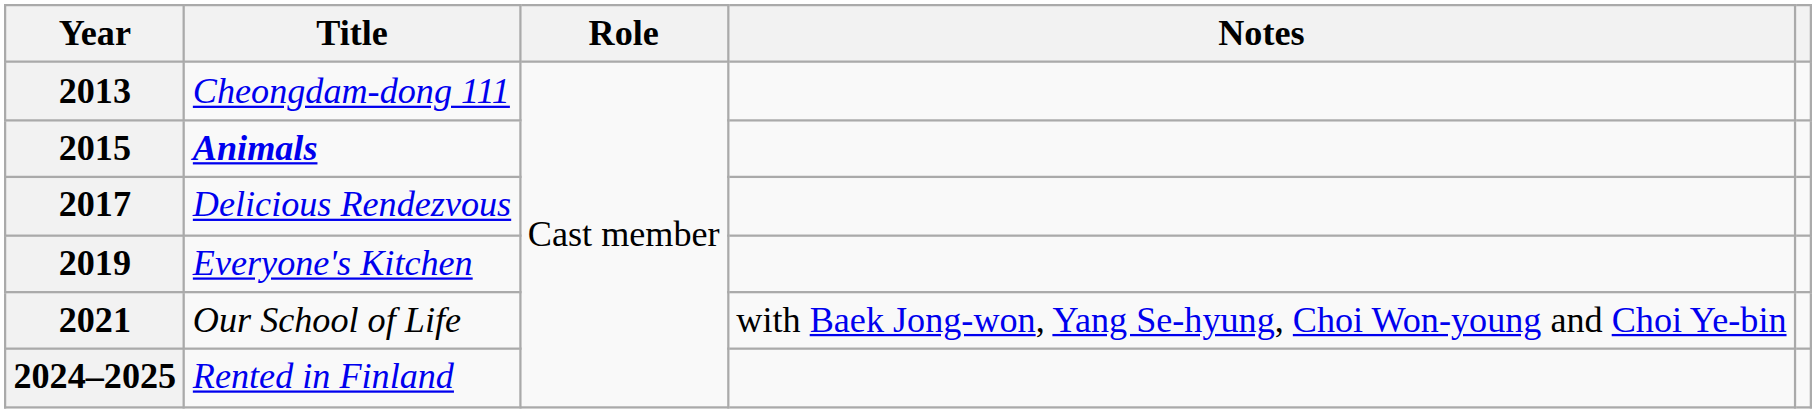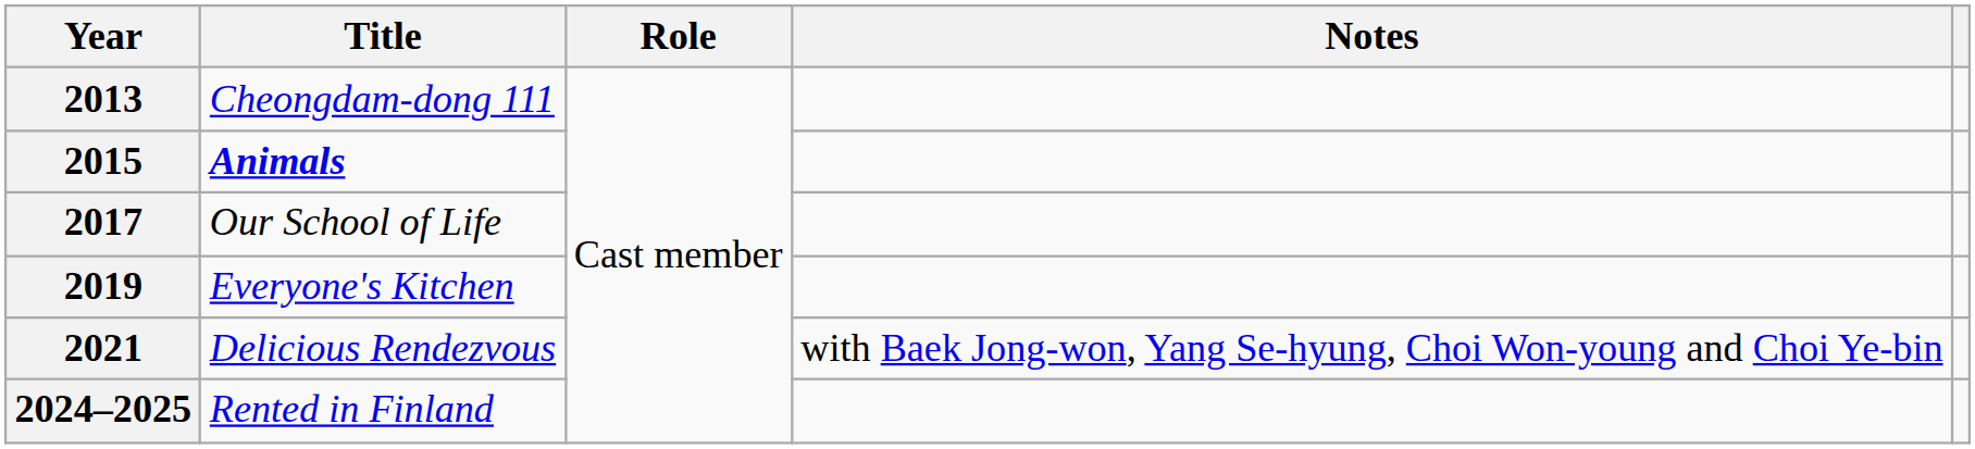2017 | Title: Delicious Rendezvous -> Our School of Life
2021 | Title: Our School of Life -> Delicious Rendezvous
